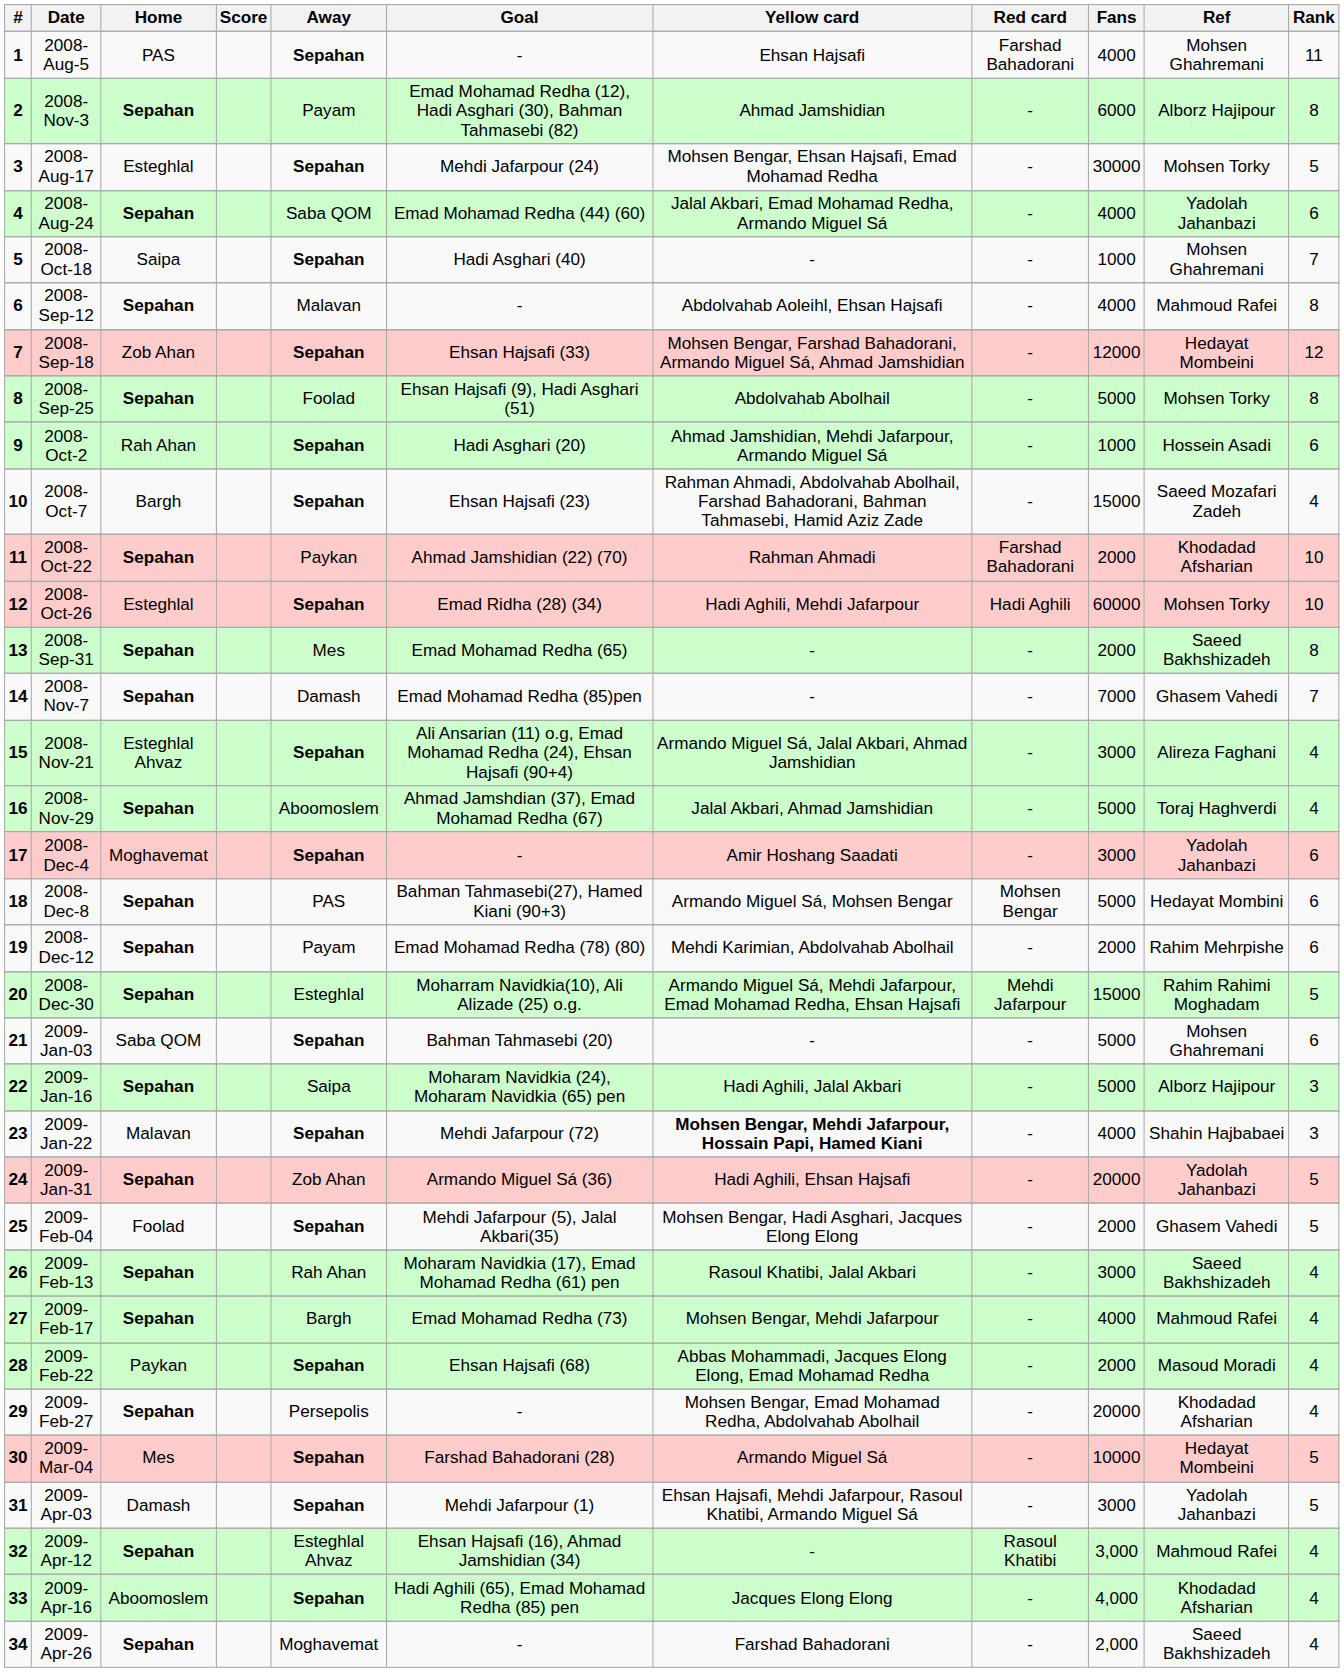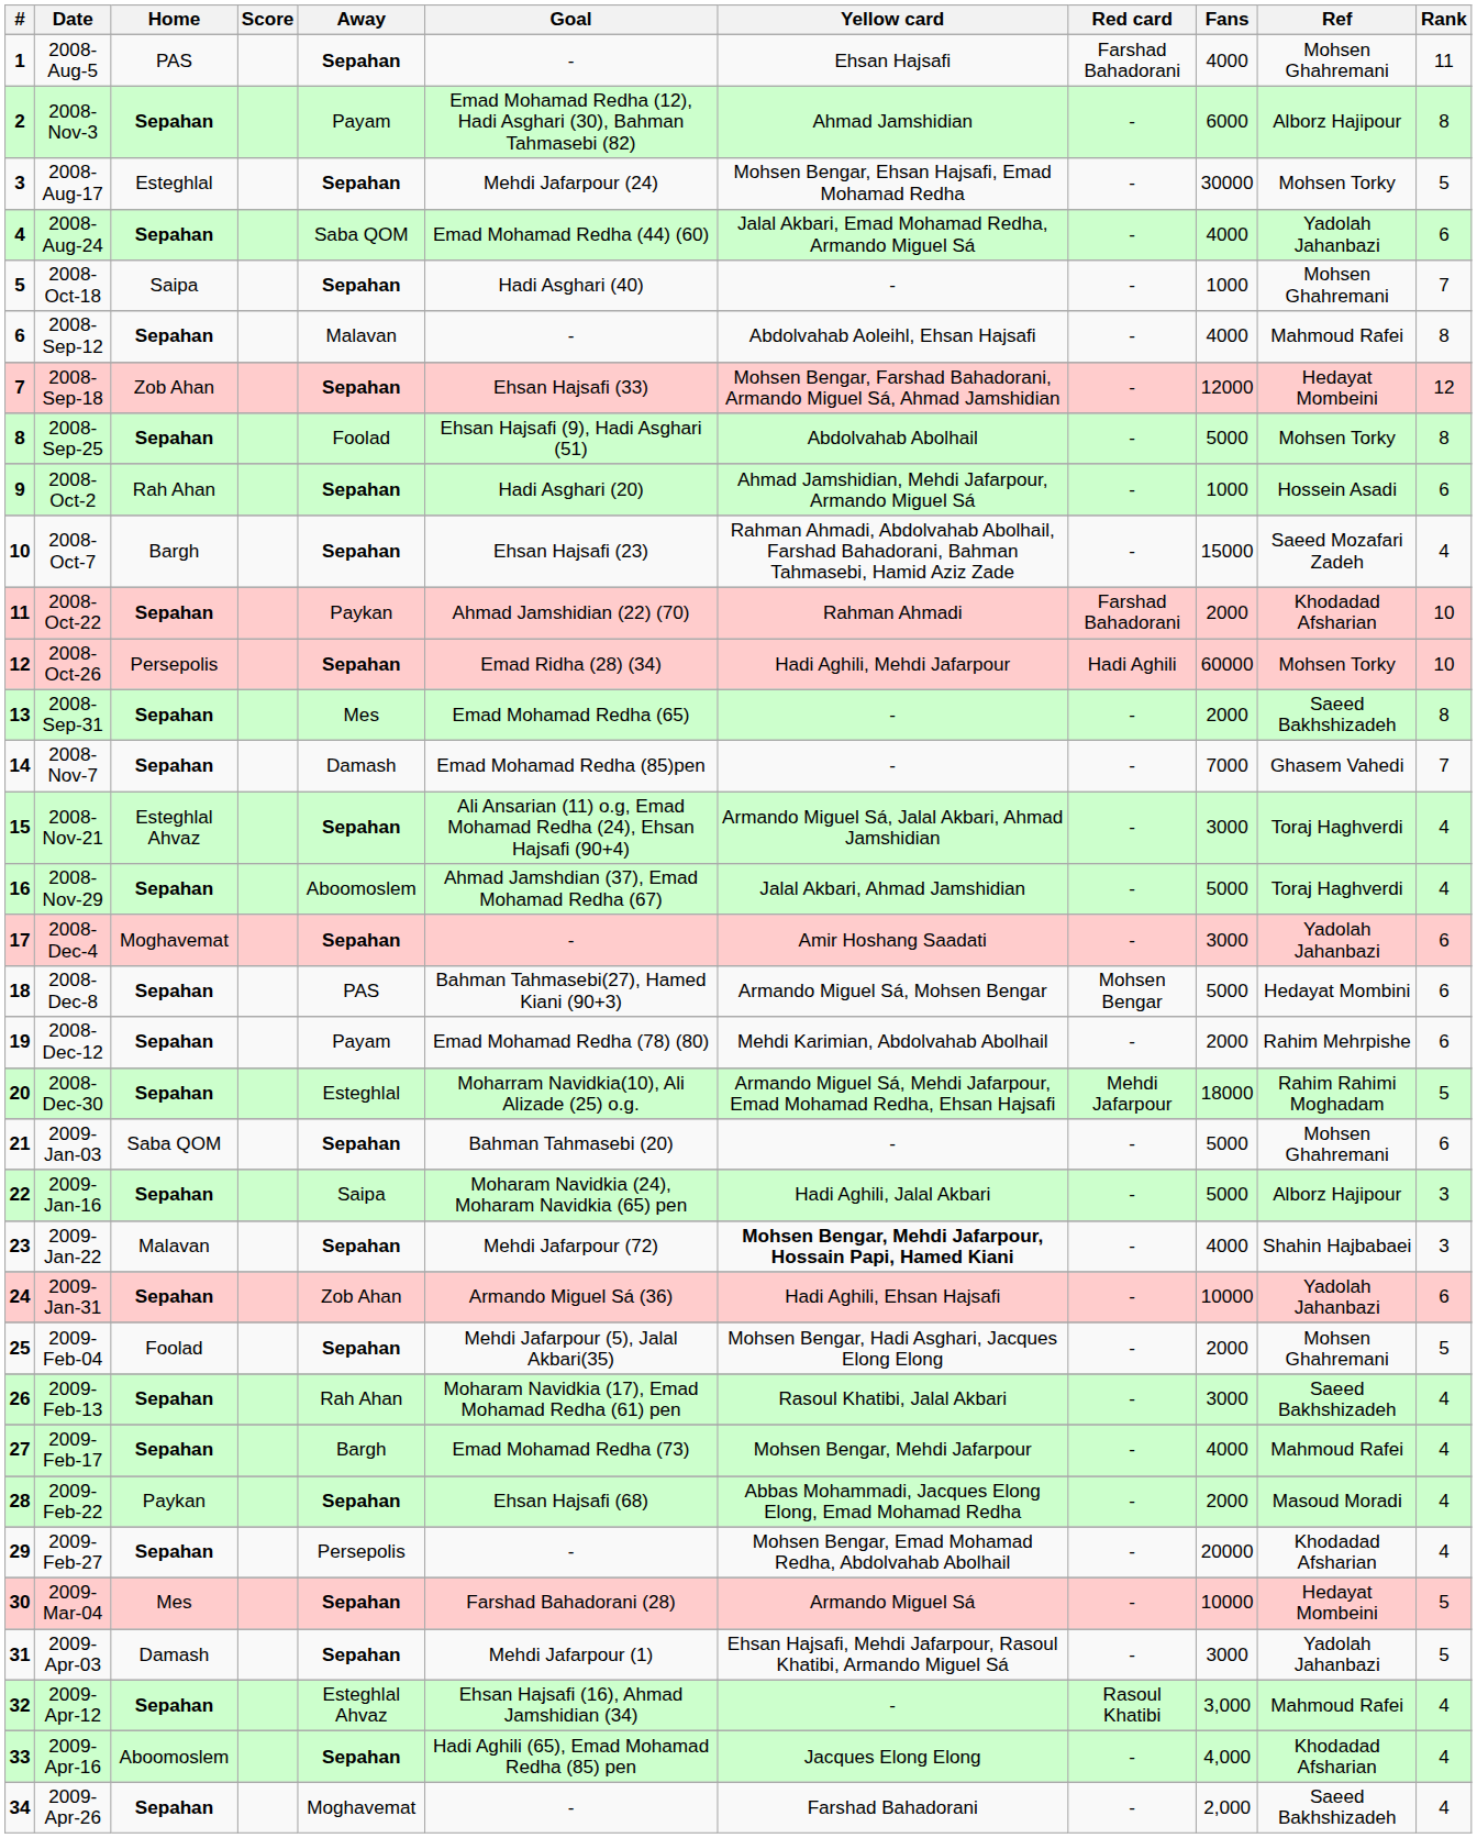2008-Oct-26 | Home: Esteghlal -> Persepolis
2008-Nov-21 | Ref: Alireza Faghani -> Toraj Haghverdi
2008-Dec-30 | Fans: 15000 -> 18000
2009-Jan-31 | Fans: 20000 -> 10000
2009-Jan-31 | Rank: 5 -> 6
2009-Feb-04 | Ref: Ghasem Vahedi -> Mohsen Ghahremani
